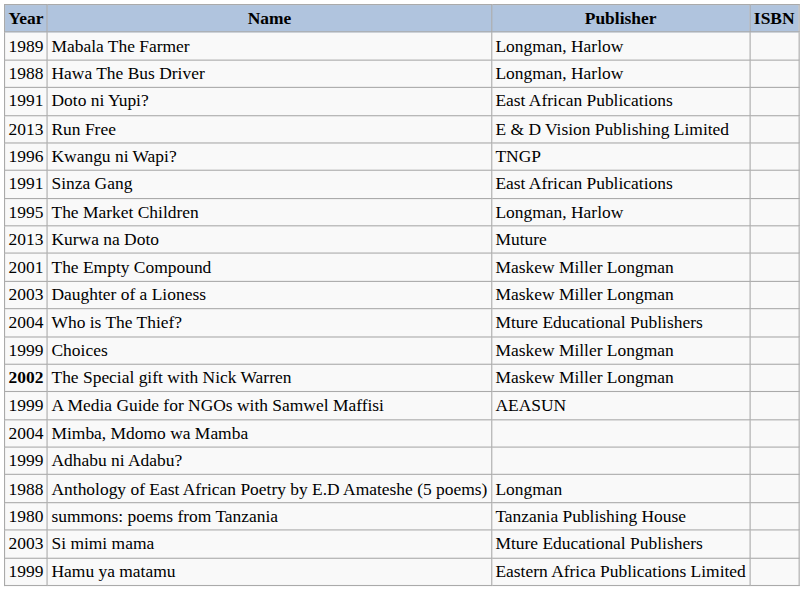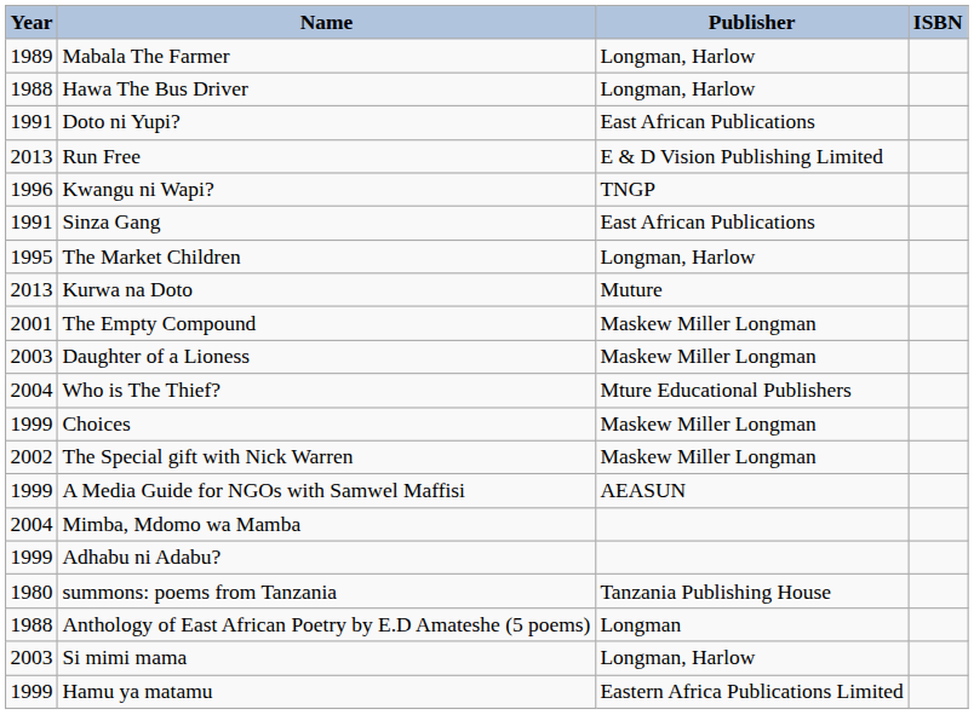The Special gift with Nick Warren | Year: bold -> normal
rows swapped: summons: poems from Tanzania <-> Anthology of East African Poetry by E.D Amateshe (5 poems)
Si mimi mama | Publisher: Mture Educational Publishers -> Longman, Harlow
